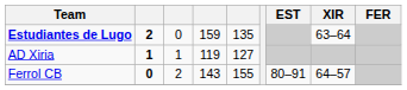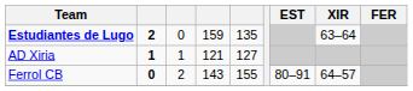AD Xiria | column 4: 119 -> 121
